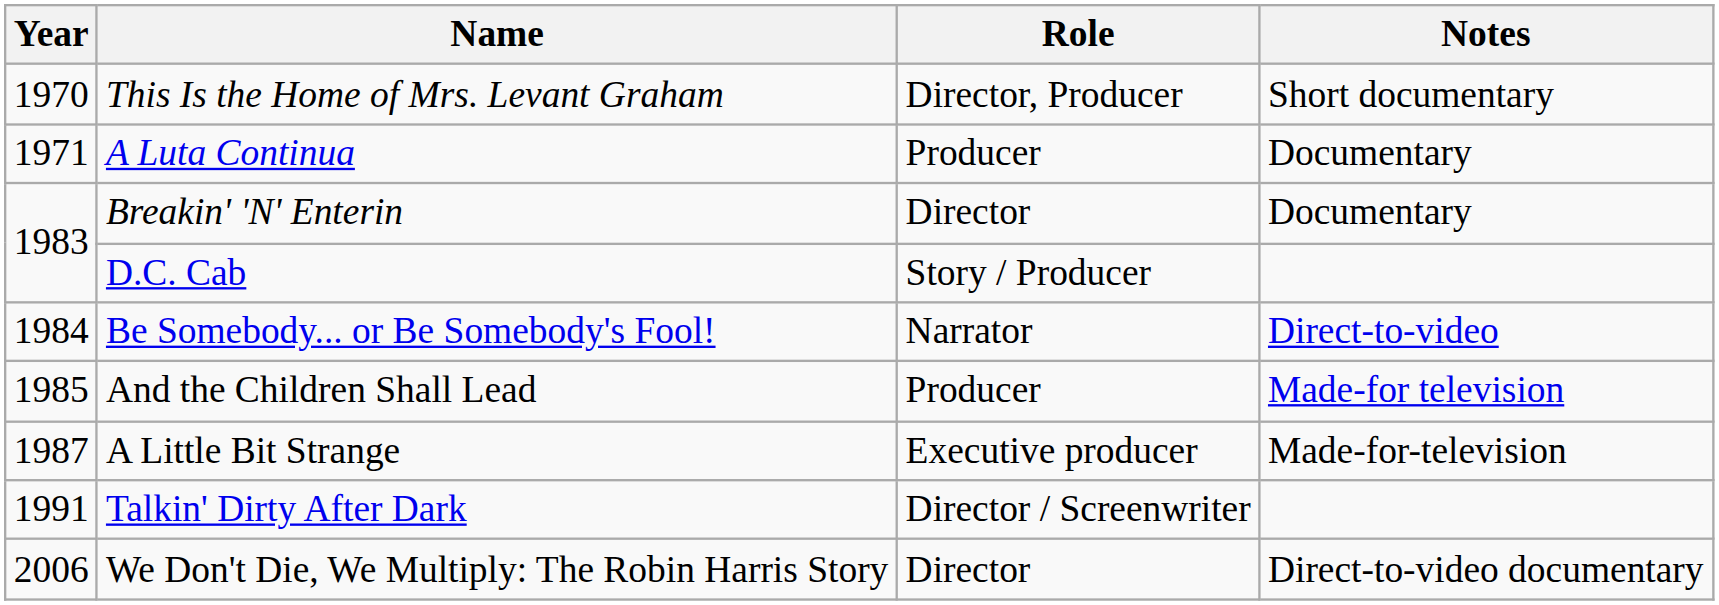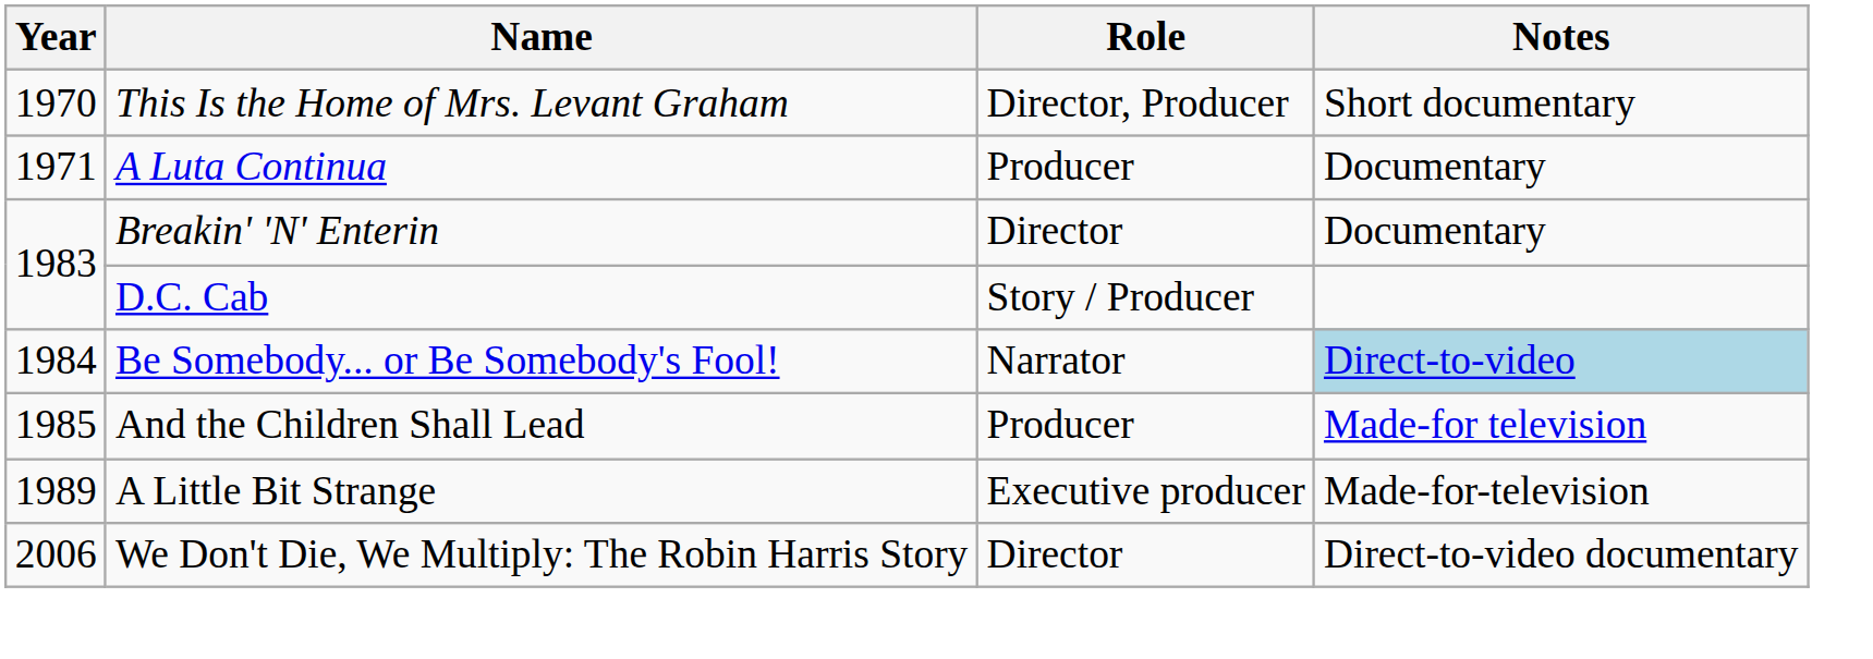Be Somebody... or Be Somebody's Fool! | Notes: no background -> lightblue background
A Little Bit Strange | Year: 1987 -> 1989
- row: 1991 | Talkin' Dirty After Dark | Director / Screenwriter
